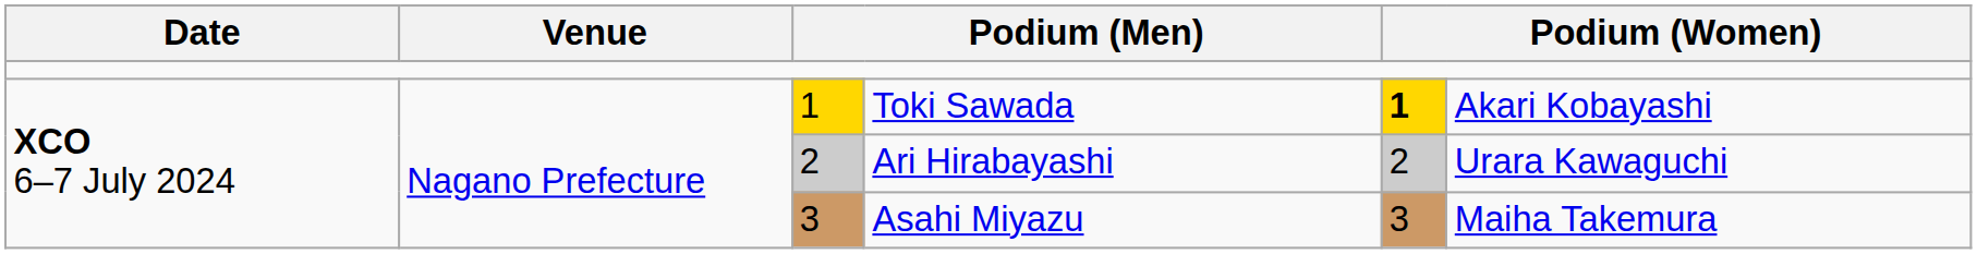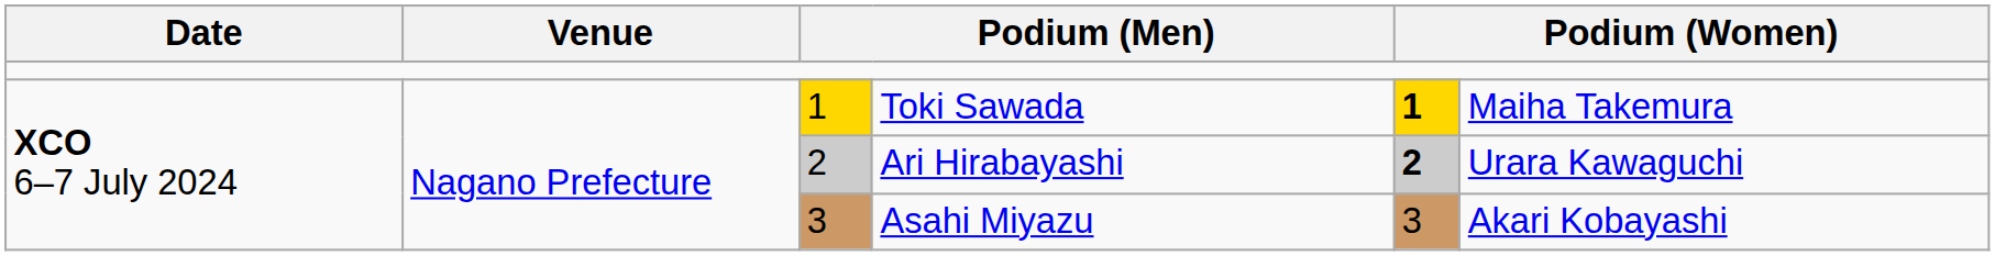Toki Sawada | column 6: Akari Kobayashi -> Maiha Takemura
Ari Hirabayashi | column 5: normal -> bold
Asahi Miyazu | column 6: Maiha Takemura -> Akari Kobayashi
